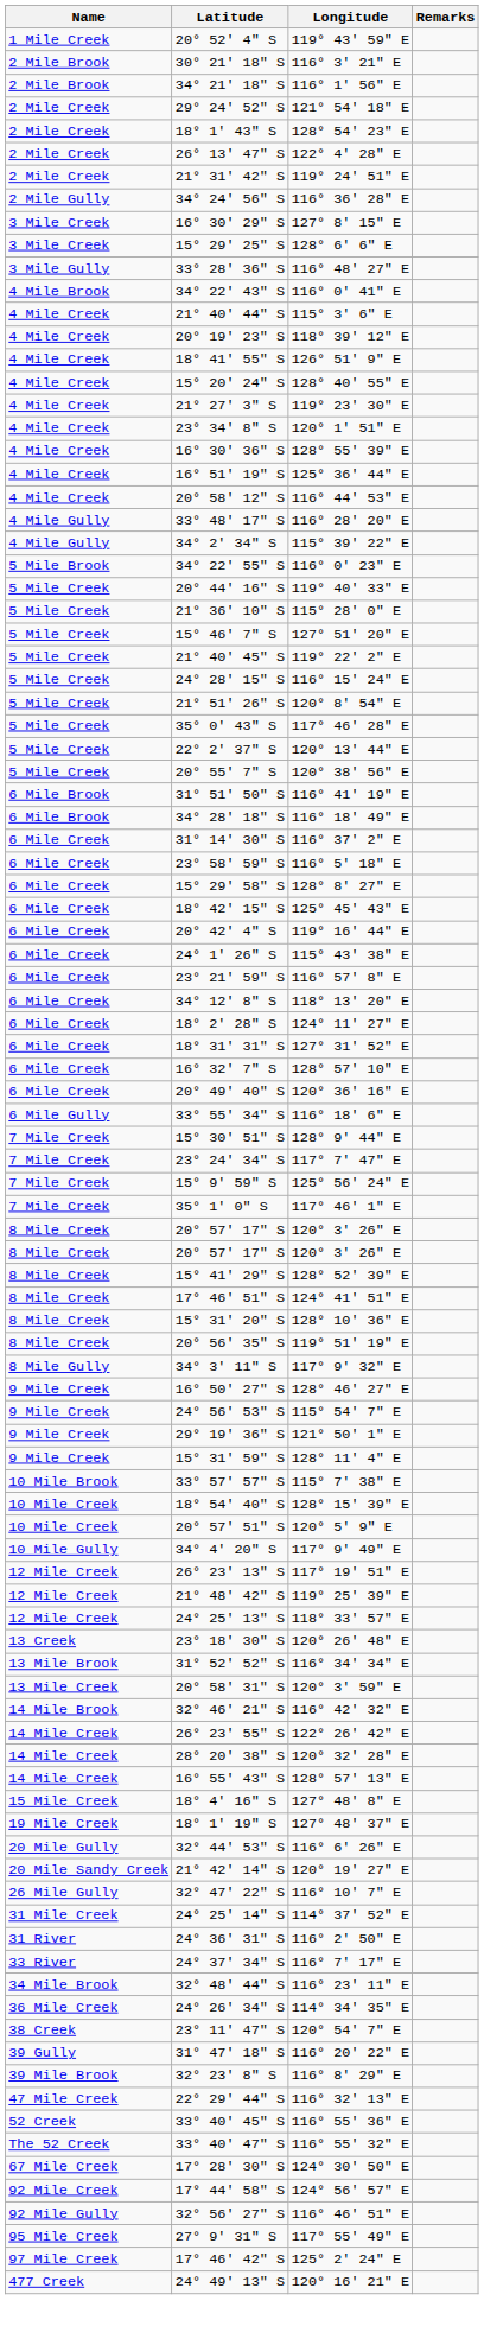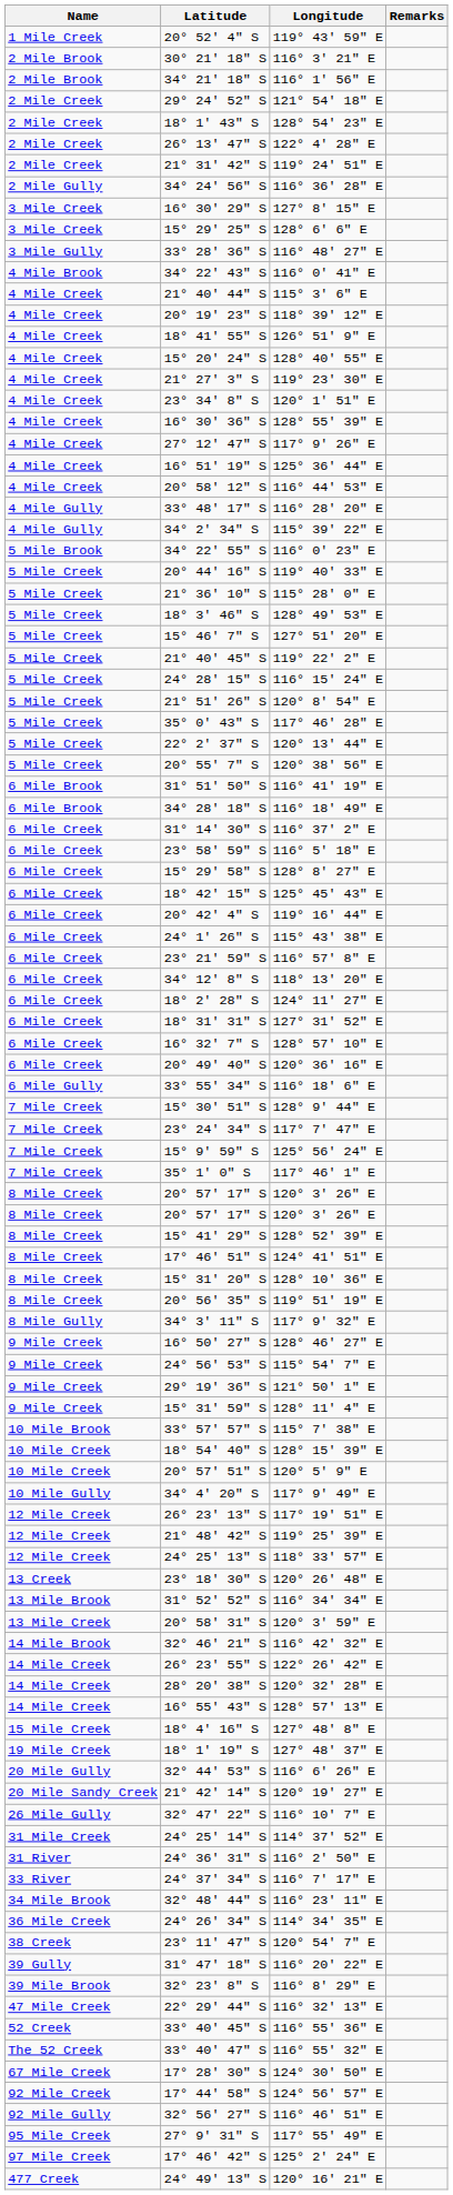+ row: 4 Mile Creek | 27° 12' 47" S | 117° 9' 26" E
+ row: 5 Mile Creek | 18° 3' 46" S | 128° 49' 53" E
